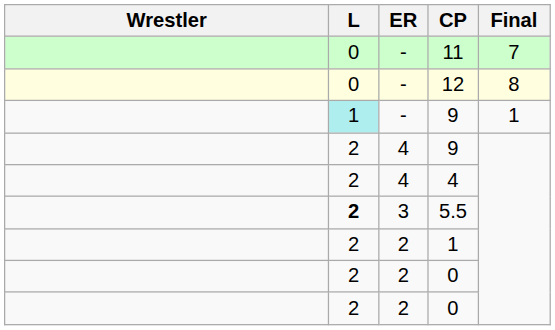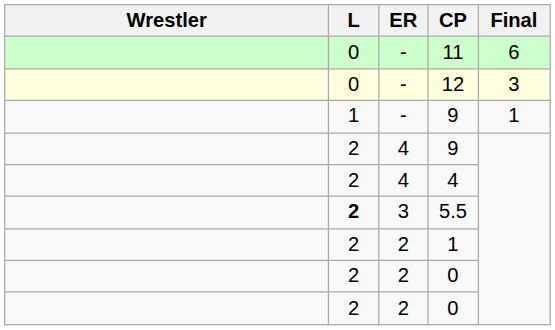11 | Final: 7 -> 6
12 | Final: 8 -> 3
- / 9 | L: paleturquoise background -> no background
